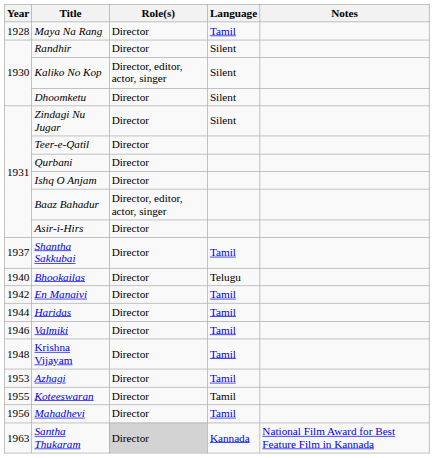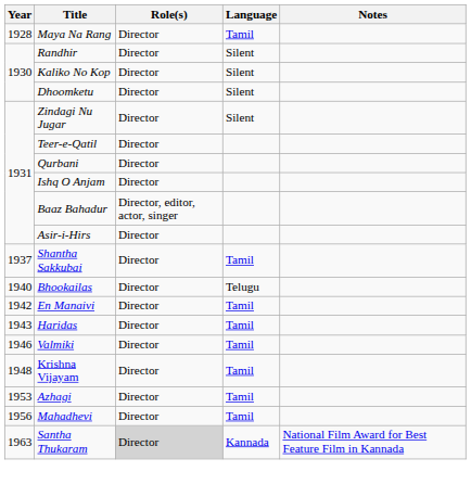Kaliko No Kop | Role(s): Director, editor, actor, singer -> Director
Haridas | Year: 1944 -> 1943
- row: 1955 | Koteeswaran | Director | Tamil
